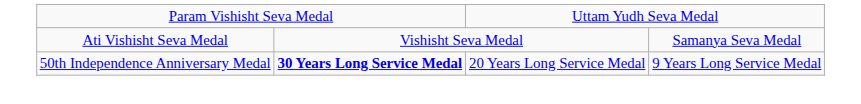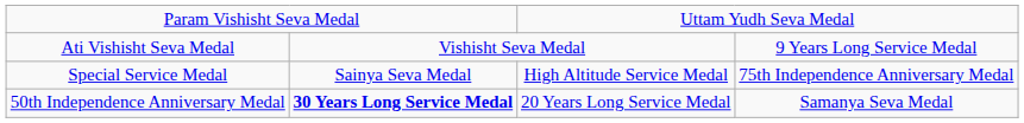Ati Vishisht Seva Medal | column 4: Samanya Seva Medal -> 9 Years Long Service Medal
+ row: Special Service Medal | Sainya Seva Medal | High Altitude Service Medal | 75th Independence Anniversary Medal
50th Independence Anniversary Medal | column 4: 9 Years Long Service Medal -> Samanya Seva Medal
